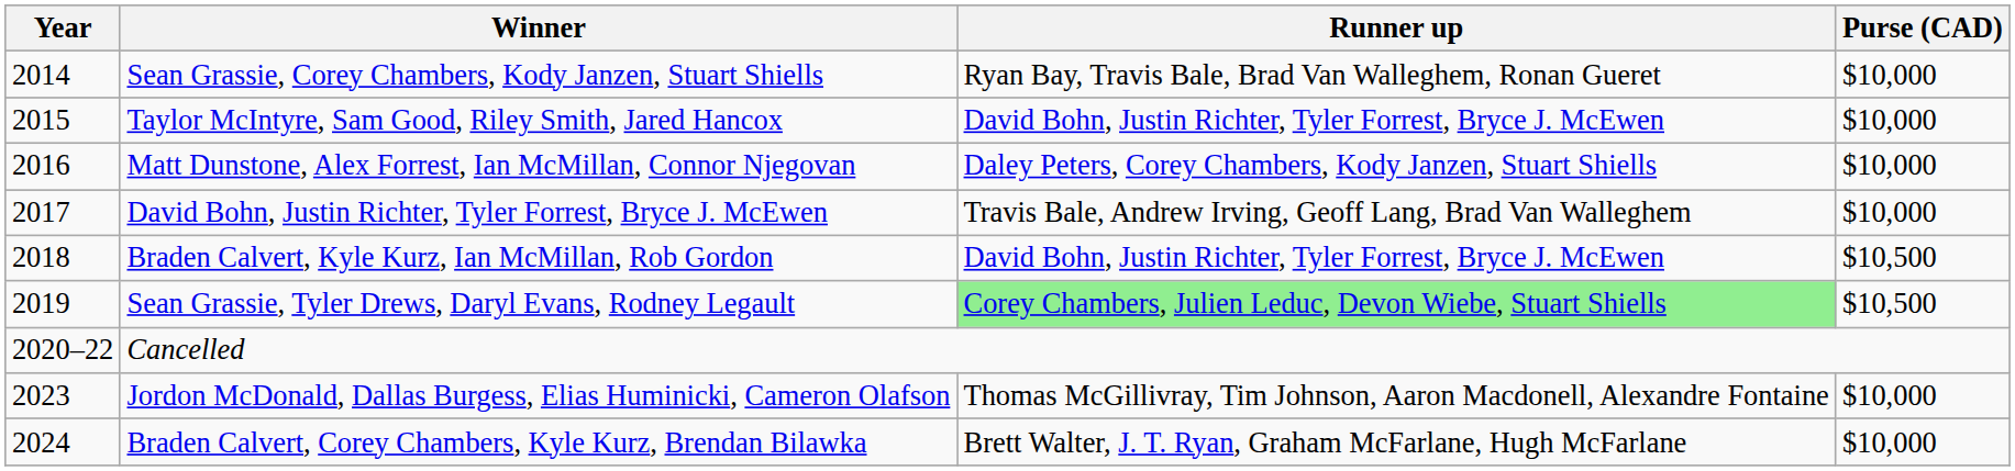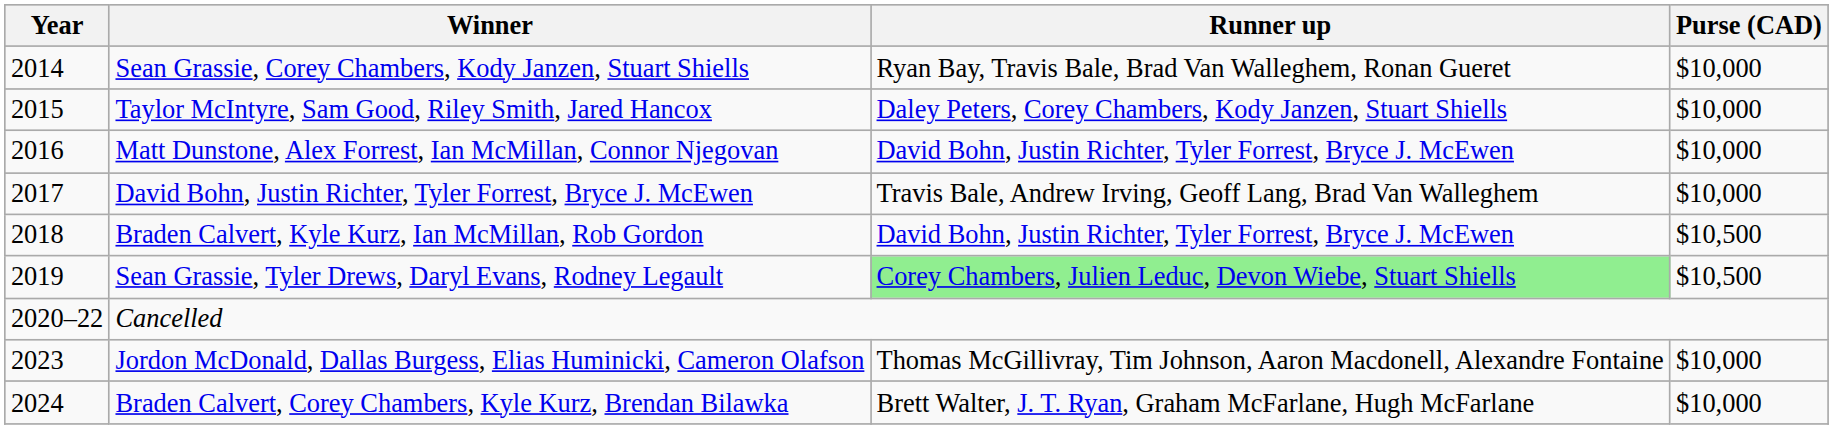Taylor McIntyre, Sam Good, Riley Smith, Jared Hancox | Runner up: David Bohn, Justin Richter, Tyler Forrest, Bryce J. McEwen -> Daley Peters, Corey Chambers, Kody Janzen, Stuart Shiells
Matt Dunstone, Alex Forrest, Ian McMillan, Connor Njegovan | Runner up: Daley Peters, Corey Chambers, Kody Janzen, Stuart Shiells -> David Bohn, Justin Richter, Tyler Forrest, Bryce J. McEwen
